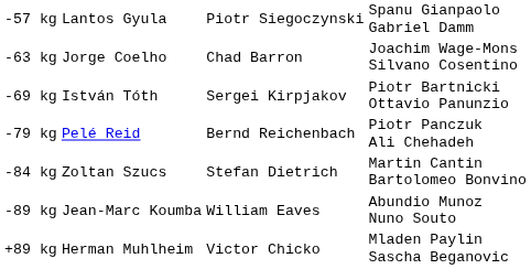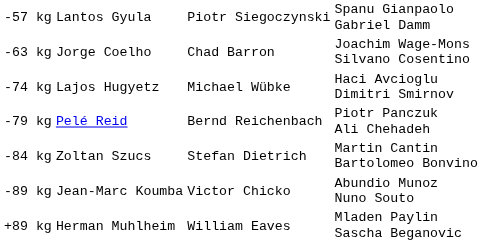- row: -69 kg | István Tóth | Sergei Kirpjakov | Piotr Bartnicki Ottavio Panunzio
+ row: -74 kg | Lajos Hugyetz | Michael Wübke | Haci Avcioglu Dimitri Smirnov
-89 kg | column 3: William Eaves -> Victor Chicko
+89 kg | column 3: Victor Chicko -> William Eaves
